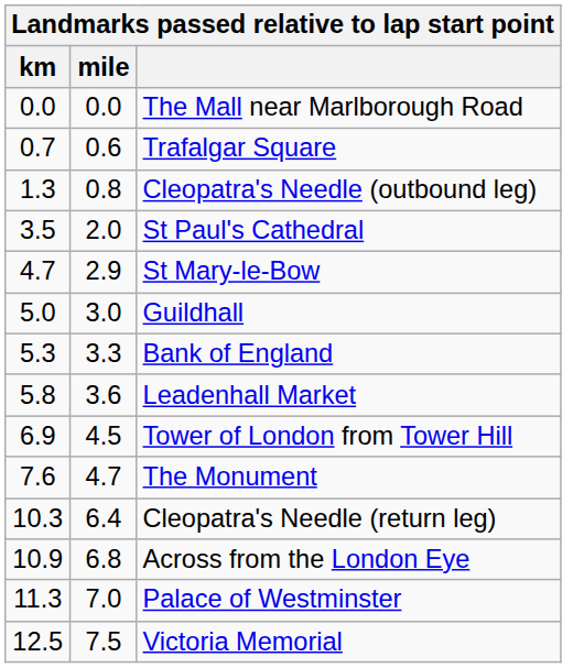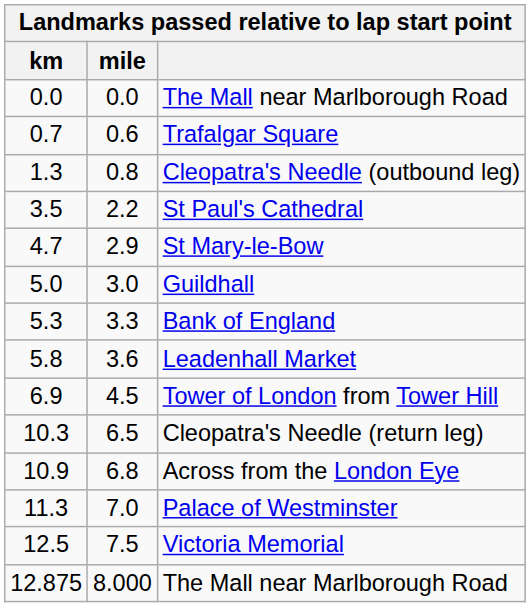St Paul's Cathedral | mile: 2.0 -> 2.2
- row: 7.6 | 4.7 | The Monument
Cleopatra's Needle (return leg) | mile: 6.4 -> 6.5
+ row: 12.875 | 8.000 | The Mall near Marlborough Road
